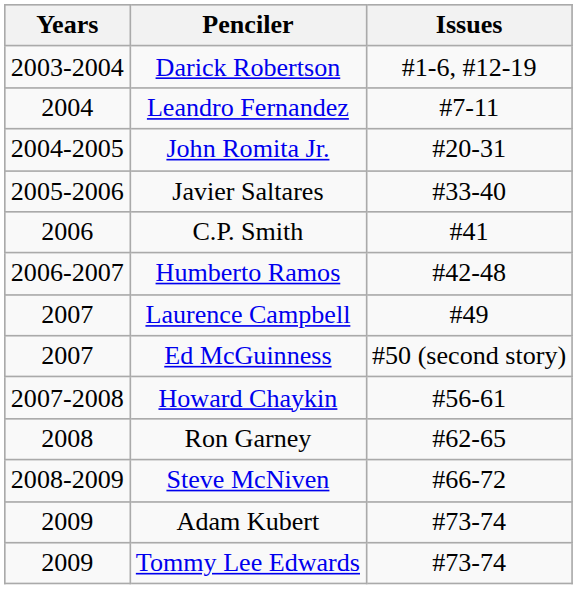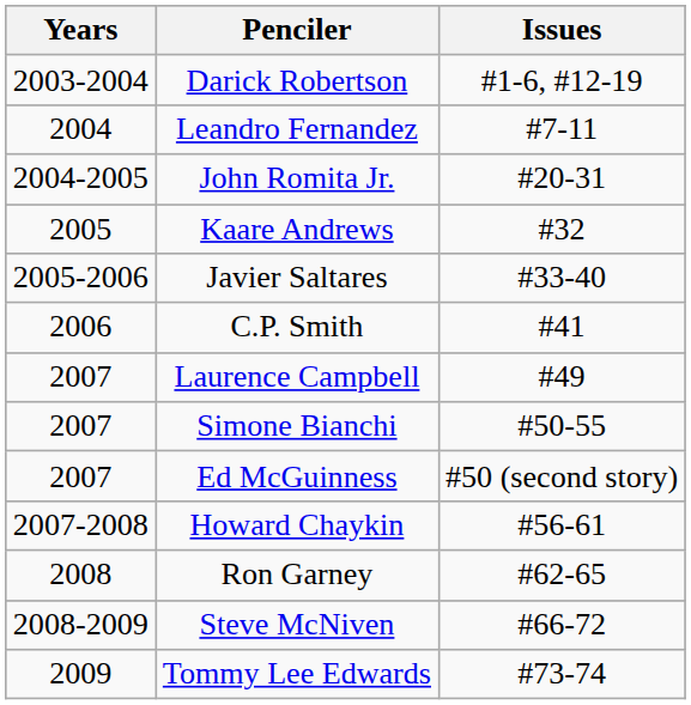+ row: 2005 | Kaare Andrews | #32
- row: 2006-2007 | Humberto Ramos | #42-48
+ row: 2007 | Simone Bianchi | #50-55
- row: 2009 | Adam Kubert | #73-74
